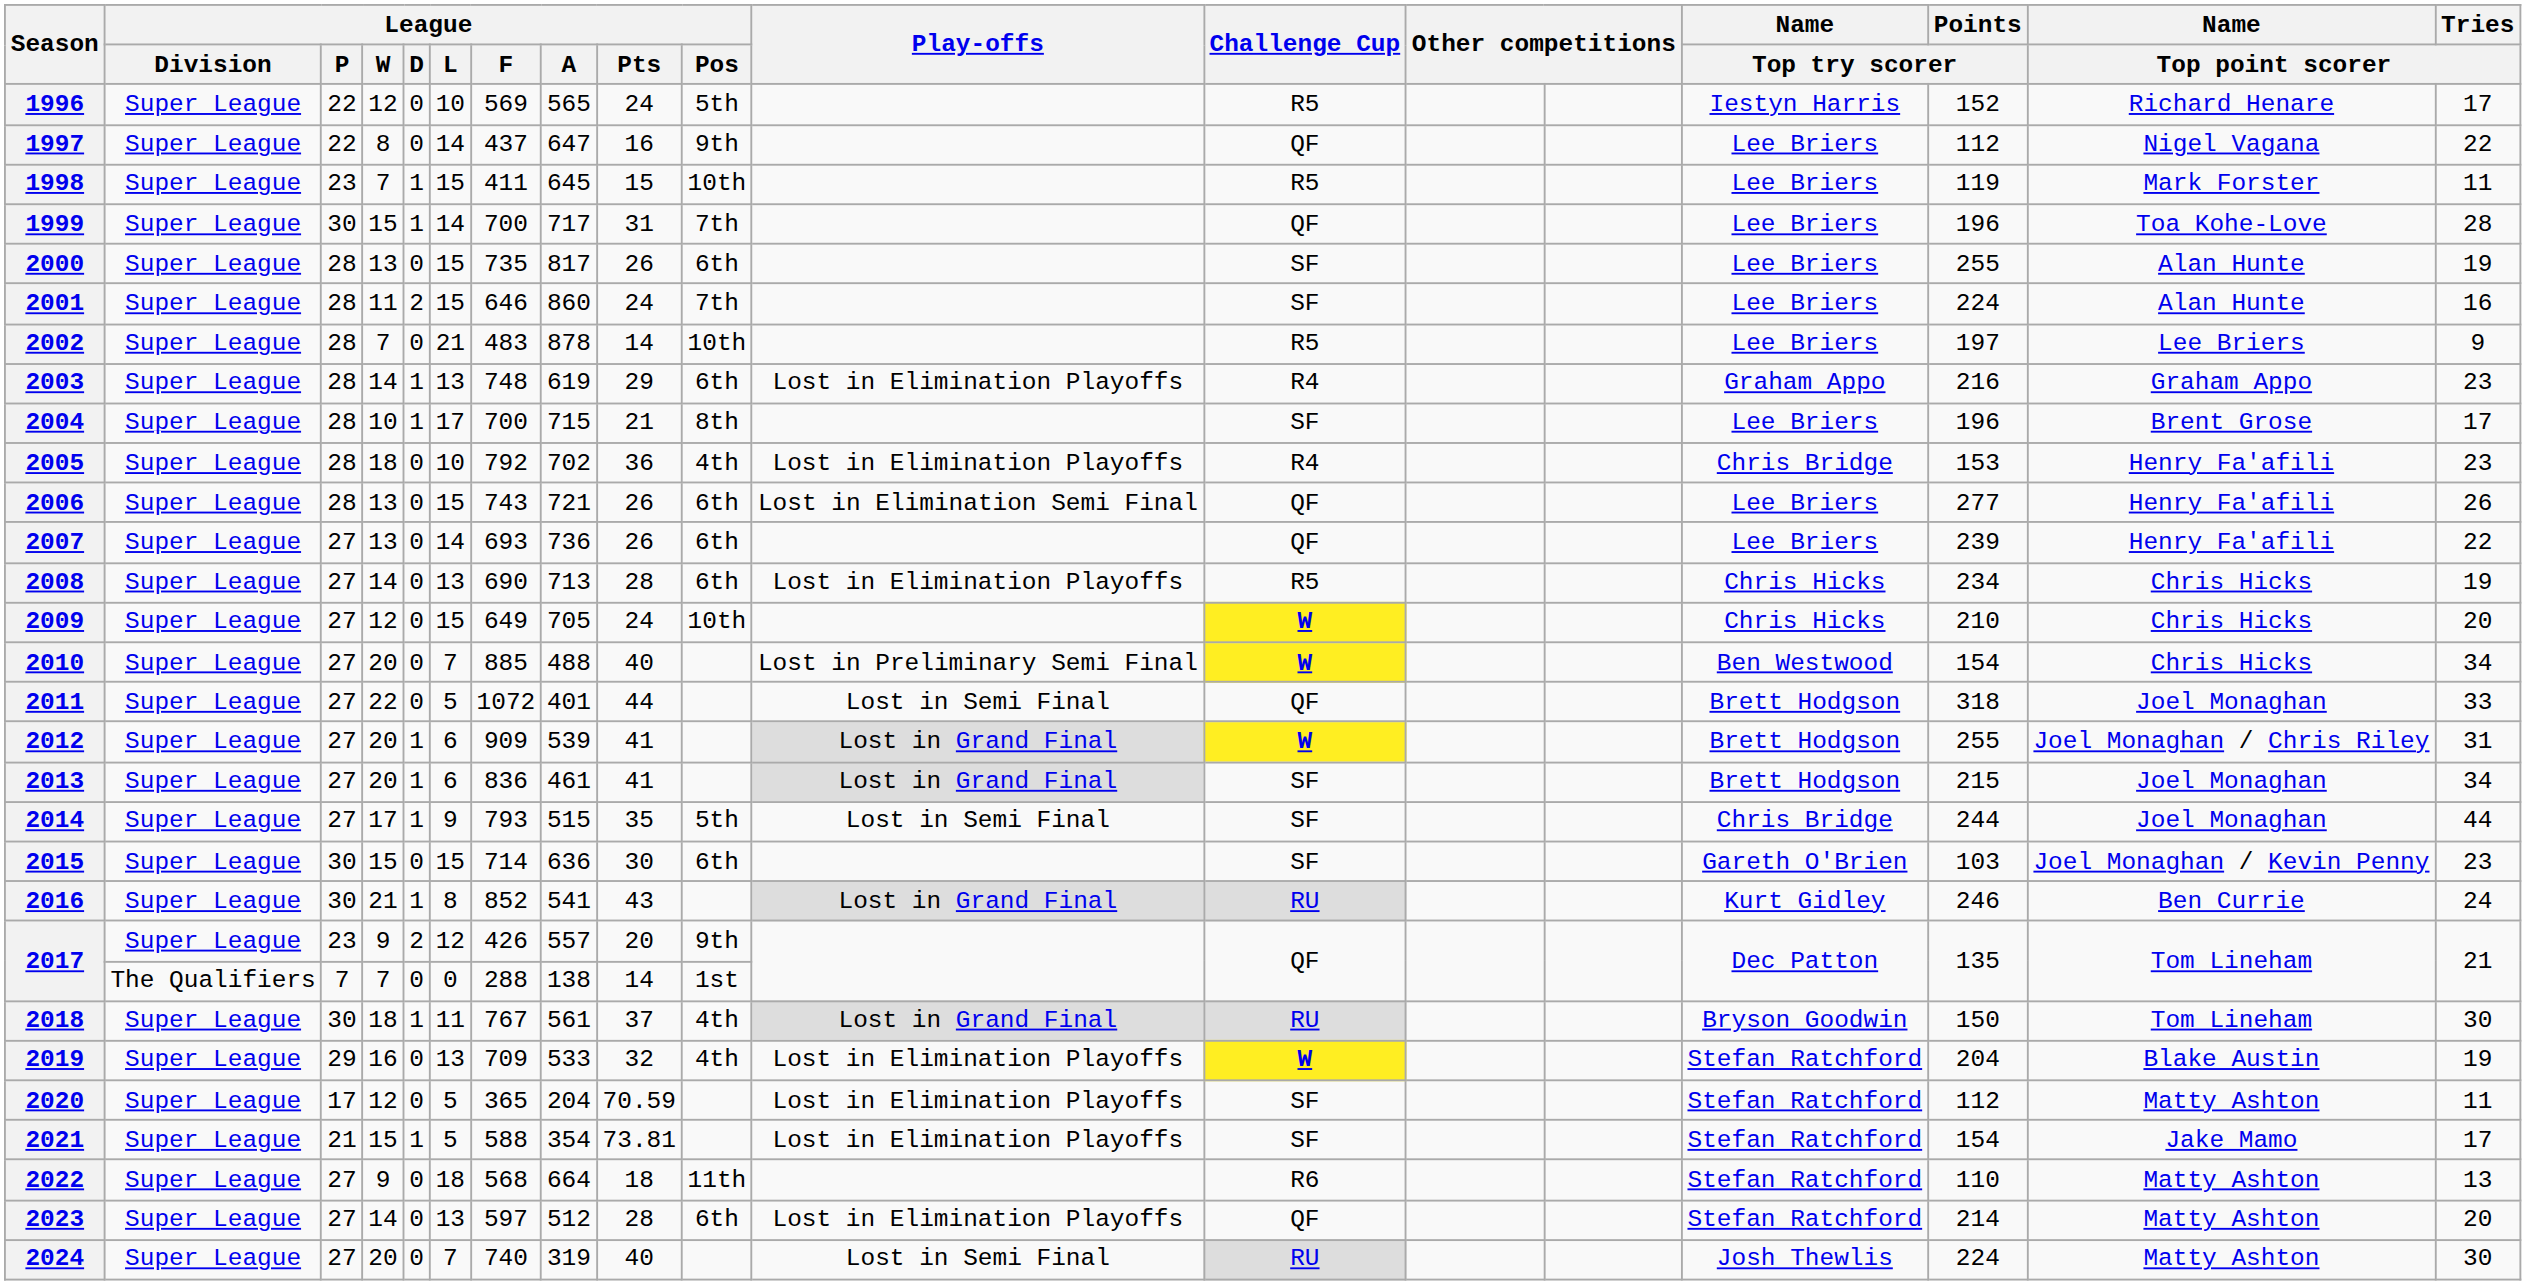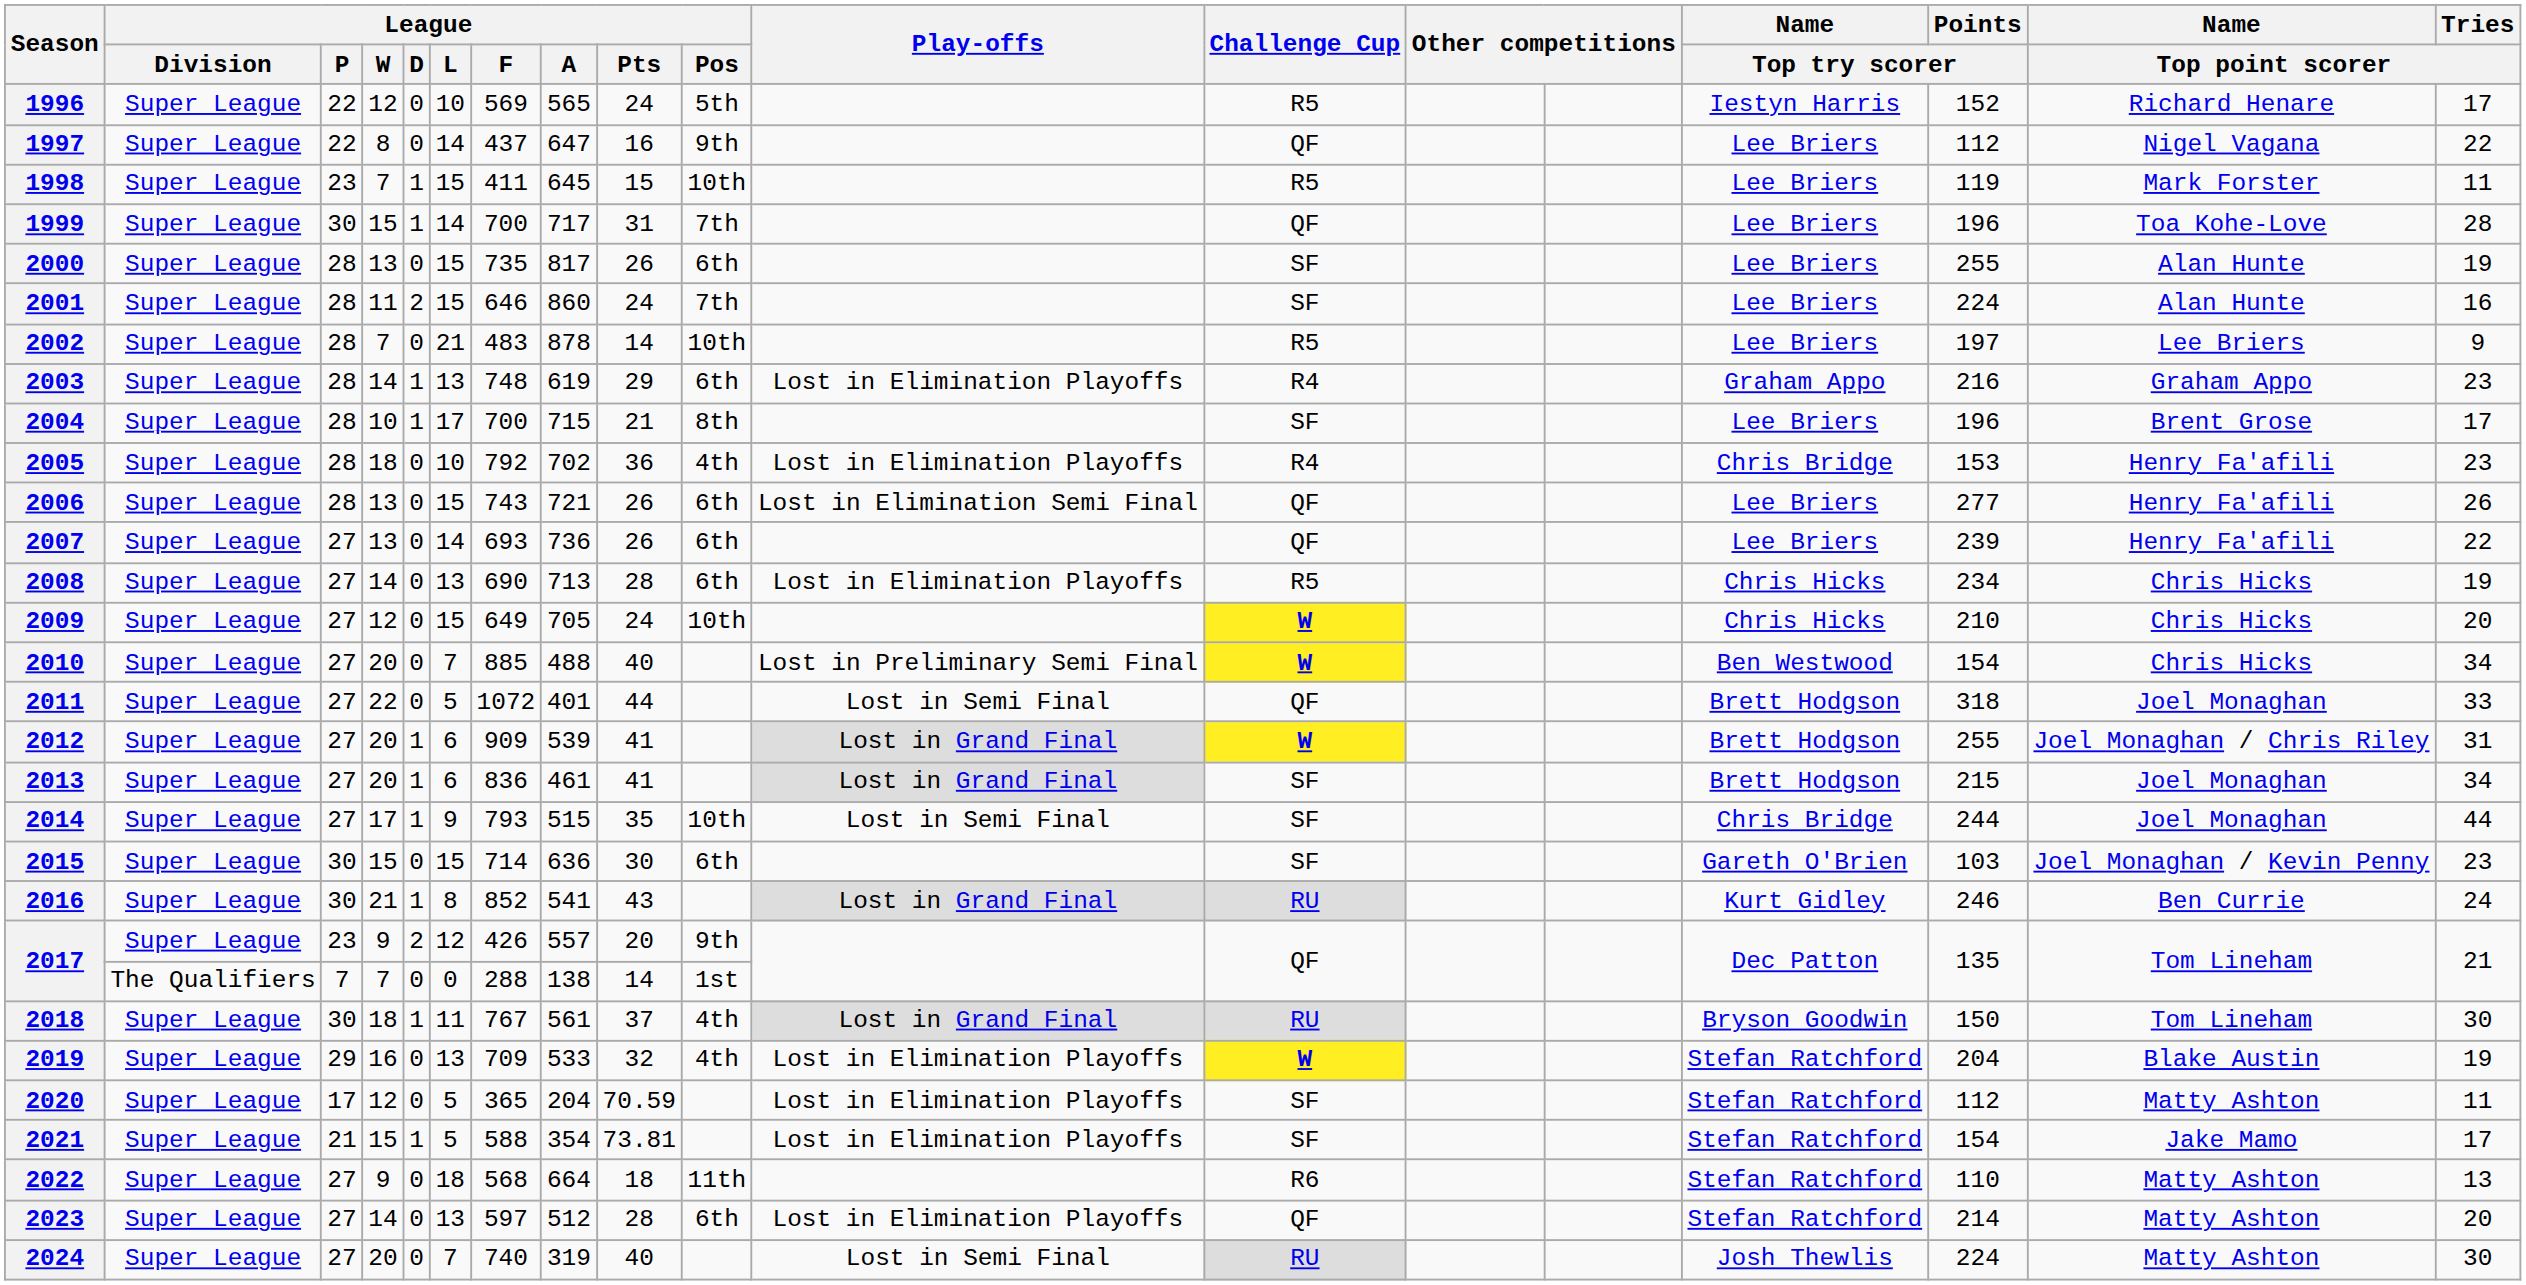2014 | League / Pos: 5th -> 10th
